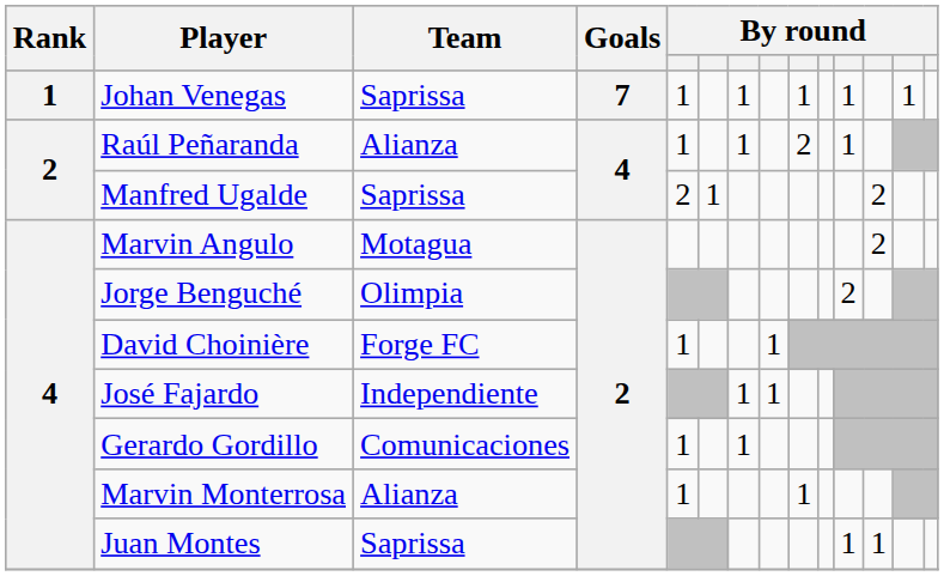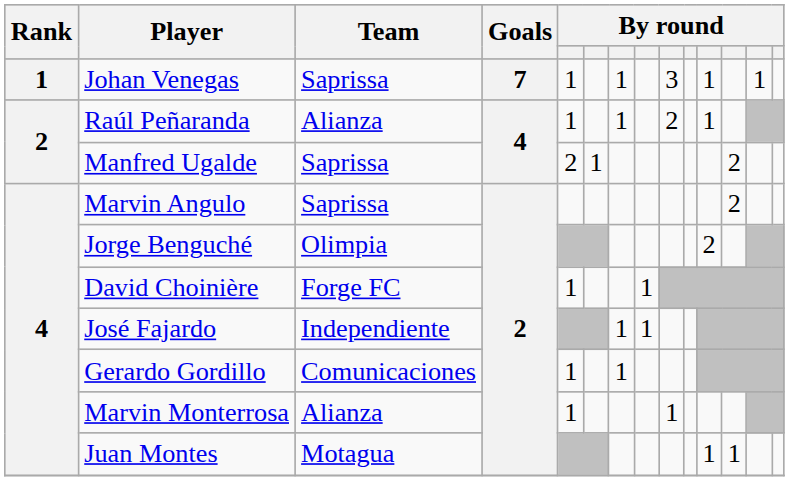Johan Venegas | column 9: 1 -> 3
Marvin Angulo | Team: Motagua -> Saprissa
Juan Montes | Team: Saprissa -> Motagua
